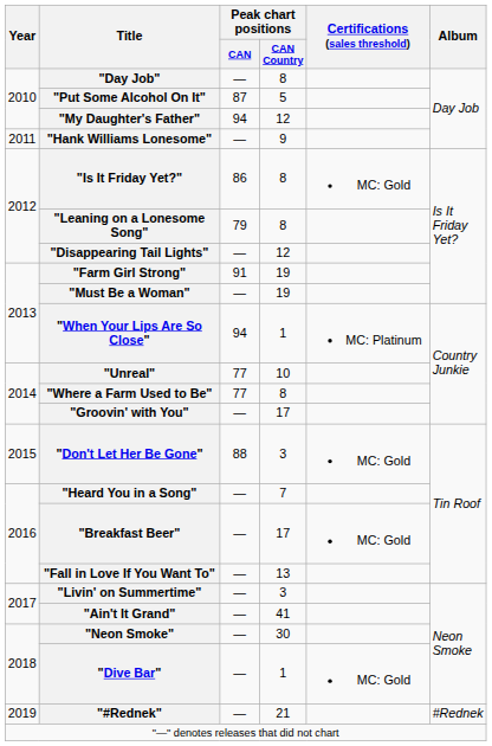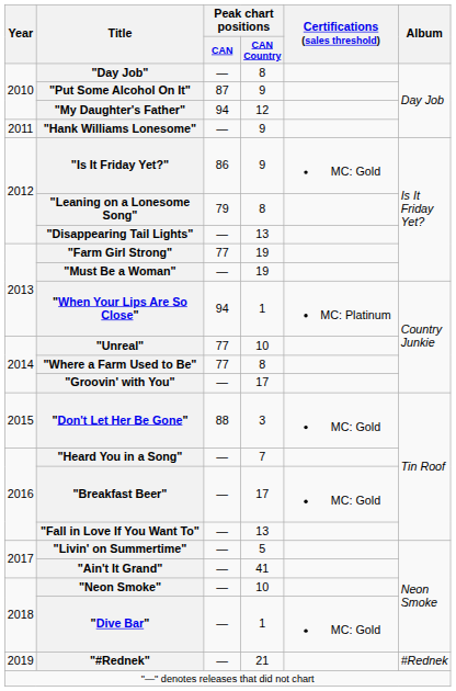"Put Some Alcohol On It" | Peak chart positions / CAN Country: 5 -> 9
"Is It Friday Yet?" | Peak chart positions / CAN Country: 8 -> 9
"Disappearing Tail Lights" | Peak chart positions / CAN Country: 12 -> 13
"Farm Girl Strong" | Peak chart positions / CAN: 91 -> 77
"Livin' on Summertime" | Peak chart positions / CAN Country: 3 -> 5
"Neon Smoke" | Peak chart positions / CAN Country: 30 -> 10
